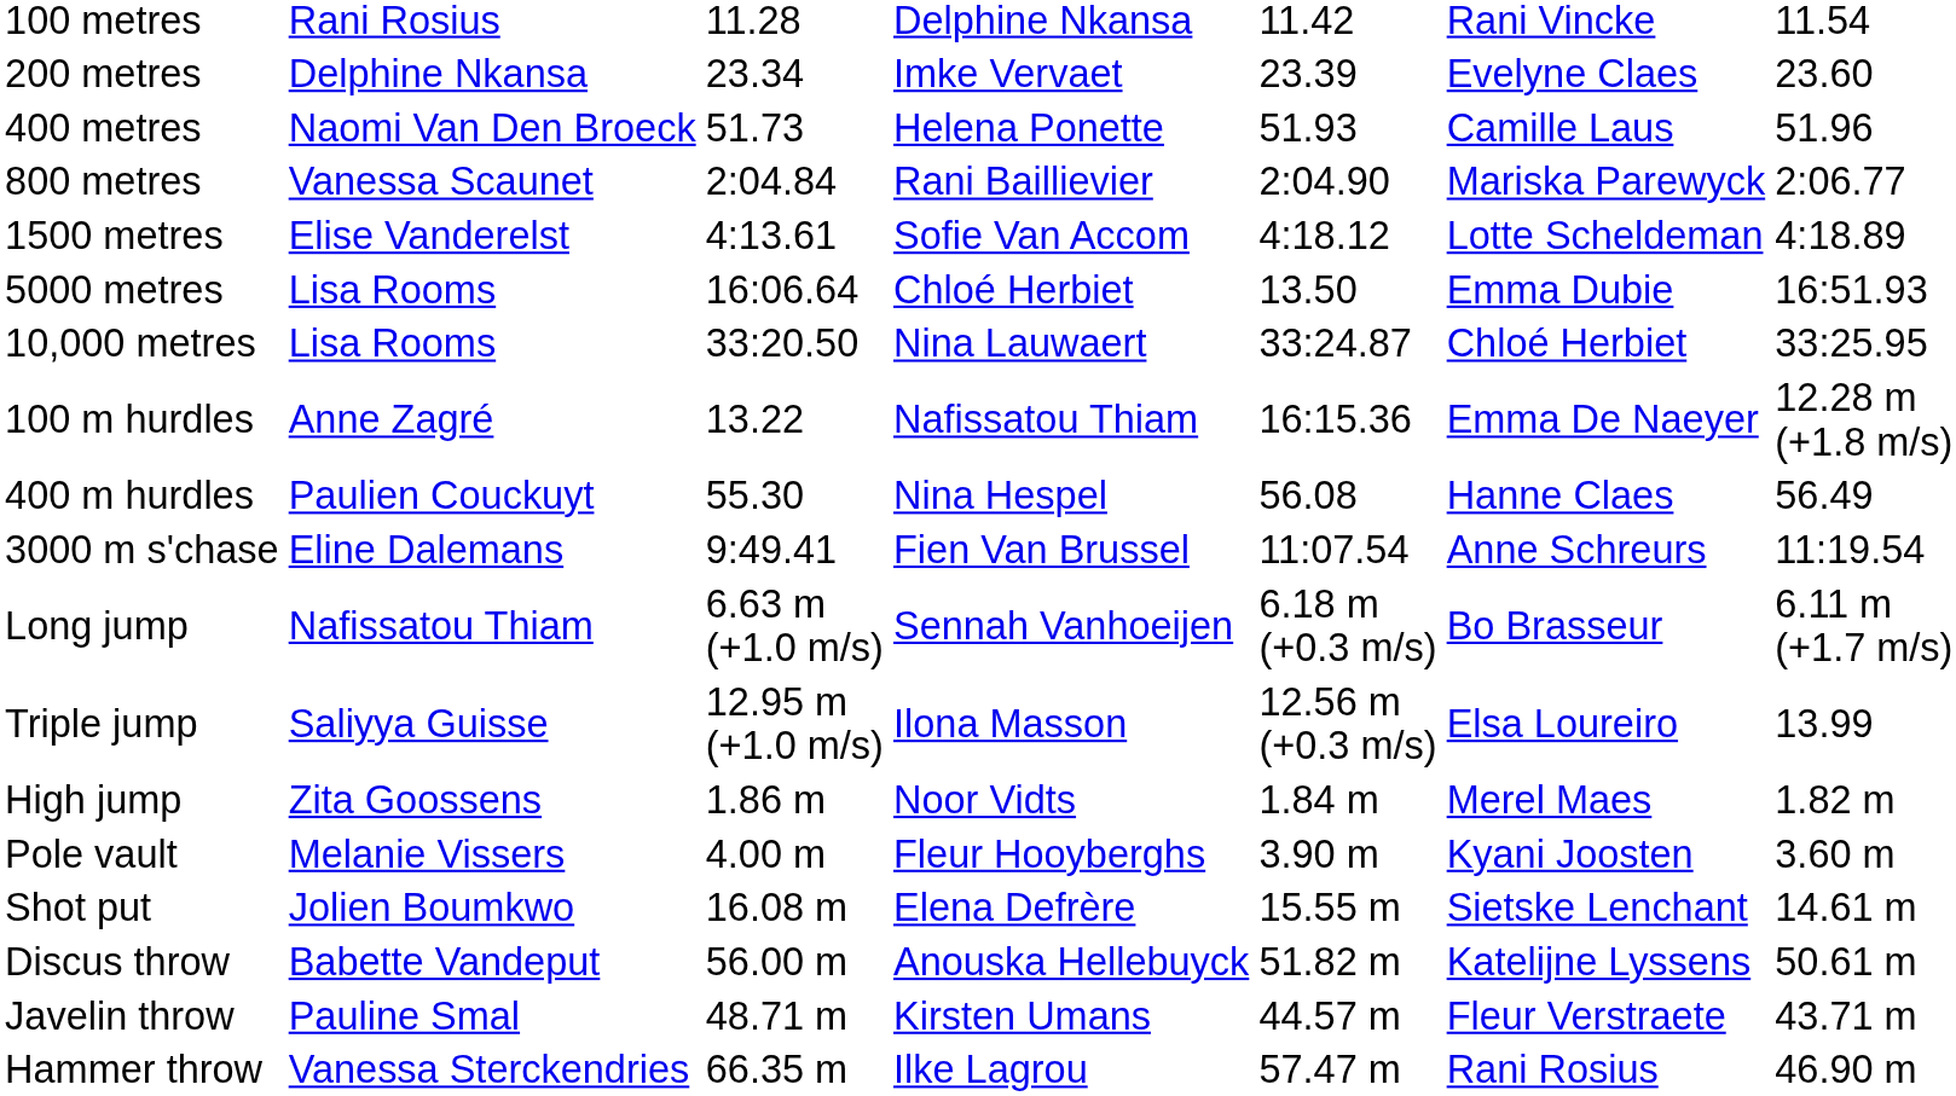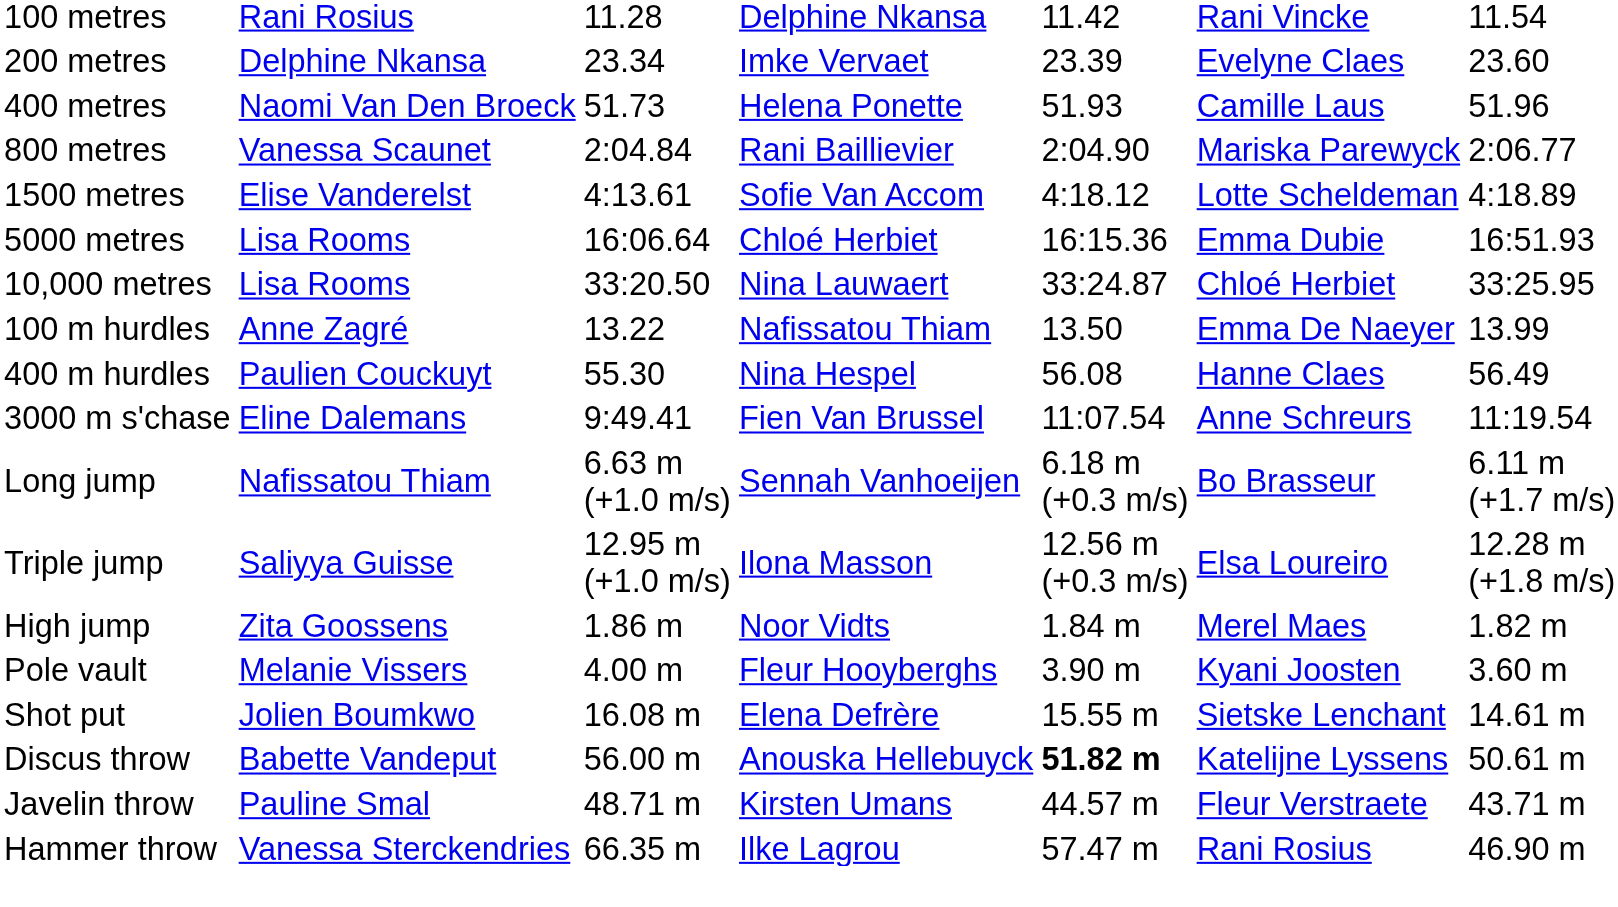5000 metres | column 5: 13.50 -> 16:15.36
100 m hurdles | column 5: 16:15.36 -> 13.50
100 m hurdles | column 7: 12.28 m (+1.8 m/s) -> 13.99
Triple jump | column 7: 13.99 -> 12.28 m (+1.8 m/s)
Discus throw | column 5: normal -> bold
